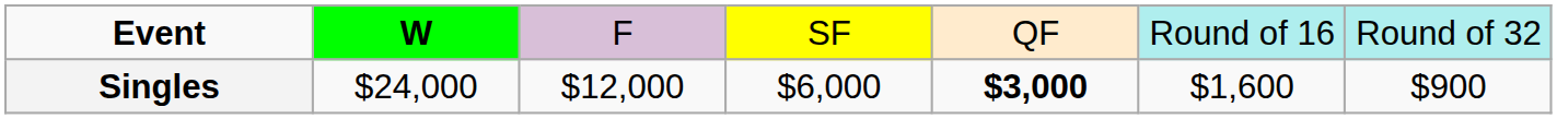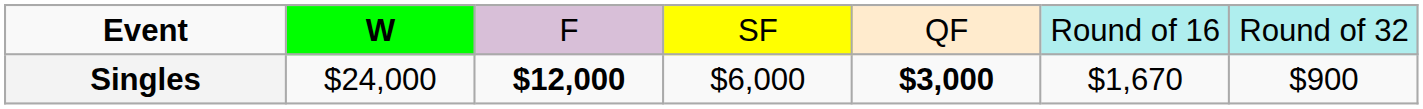Singles | column 3: normal -> bold
Singles | column 6: $1,600 -> $1,670
